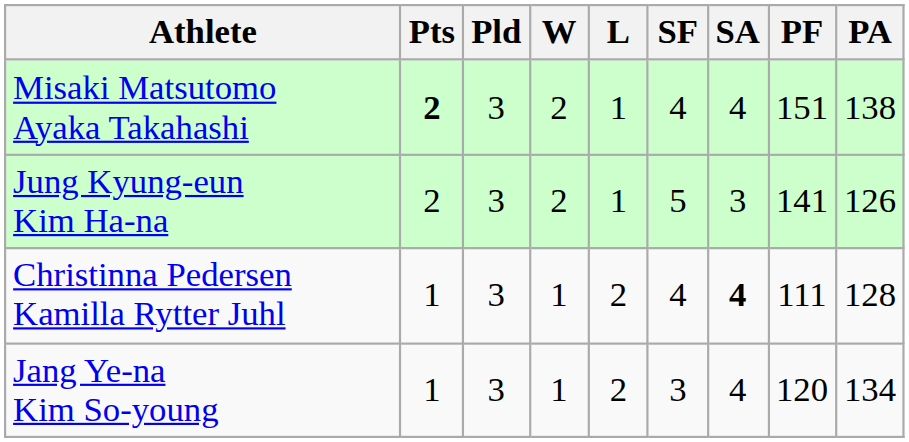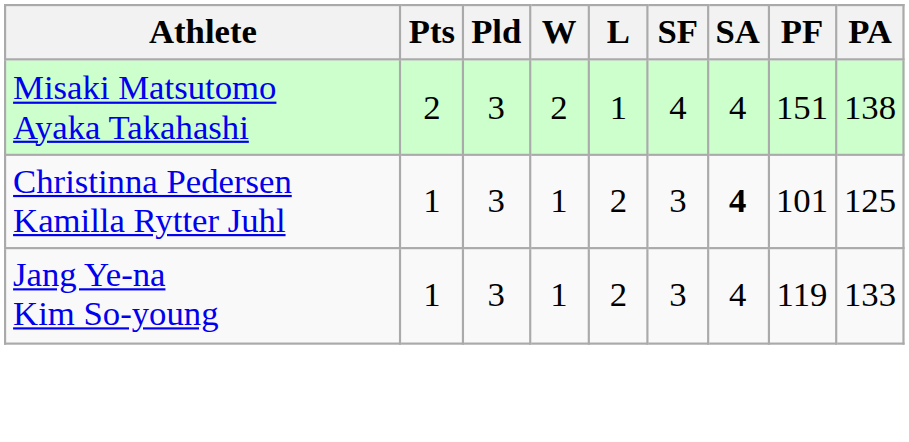Misaki Matsutomo Ayaka Takahashi | Pts: bold -> normal
- row: Jung Kyung-eun Kim Ha-na | 2 | 3 | 2 | 1 | 5 | 3 | 141 | 126
Christinna Pedersen Kamilla Rytter Juhl | SF: 4 -> 3
Christinna Pedersen Kamilla Rytter Juhl | PF: 111 -> 101
Christinna Pedersen Kamilla Rytter Juhl | PA: 128 -> 125
Jang Ye-na Kim So-young | PF: 120 -> 119
Jang Ye-na Kim So-young | PA: 134 -> 133
